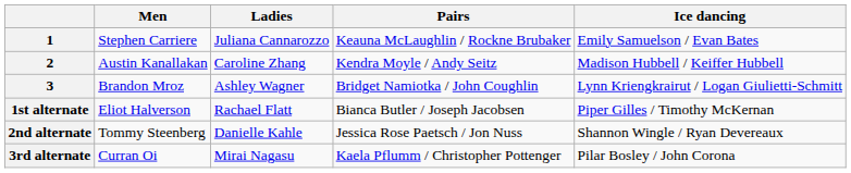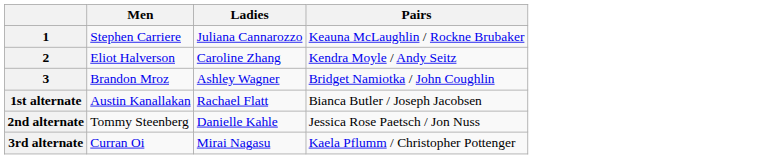- column: Ice dancing | Emily Samuelson / Evan Bates | Madison Hubbell / Keiffer Hubbell | Lynn Kriengkrairut / Logan Giulietti-Schmitt | Piper Gilles / Timothy McKernan | Shannon Wingle / Ryan Devereaux | Pilar Bosley / John Corona
2 | Men: Austin Kanallakan -> Eliot Halverson
1st alternate | Men: Eliot Halverson -> Austin Kanallakan
